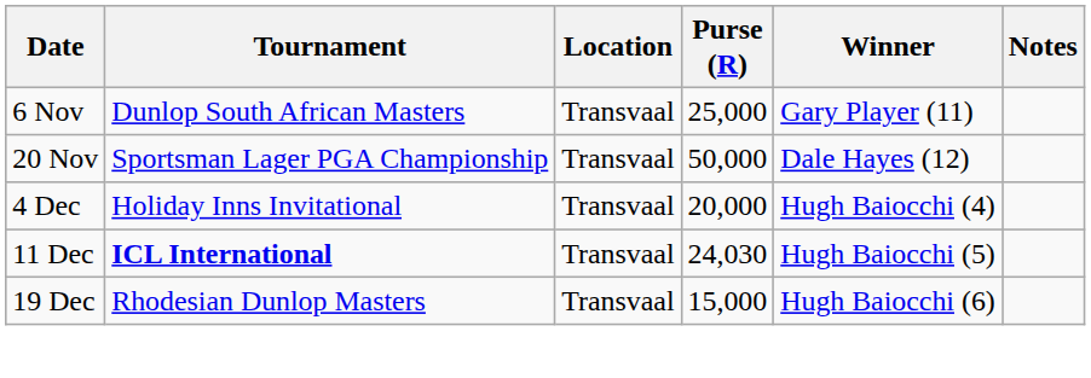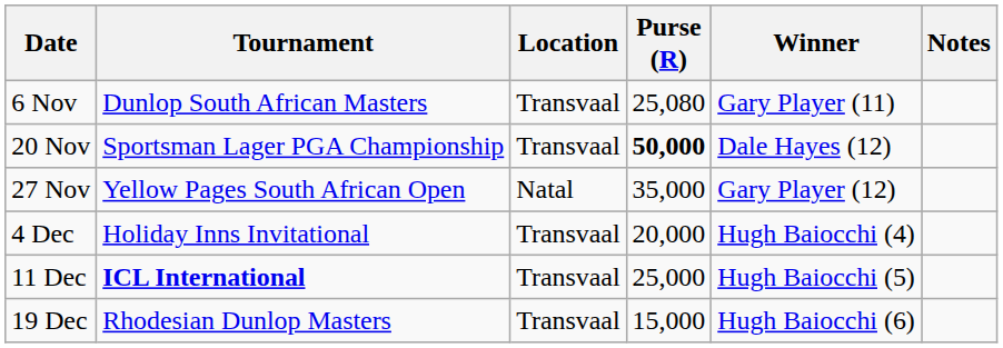6 Nov | Purse (R): 25,000 -> 25,080
20 Nov | Purse (R): normal -> bold
+ row: 27 Nov | Yellow Pages South African Open | Natal | 35,000 | Gary Player (12)
11 Dec | Purse (R): 24,030 -> 25,000
